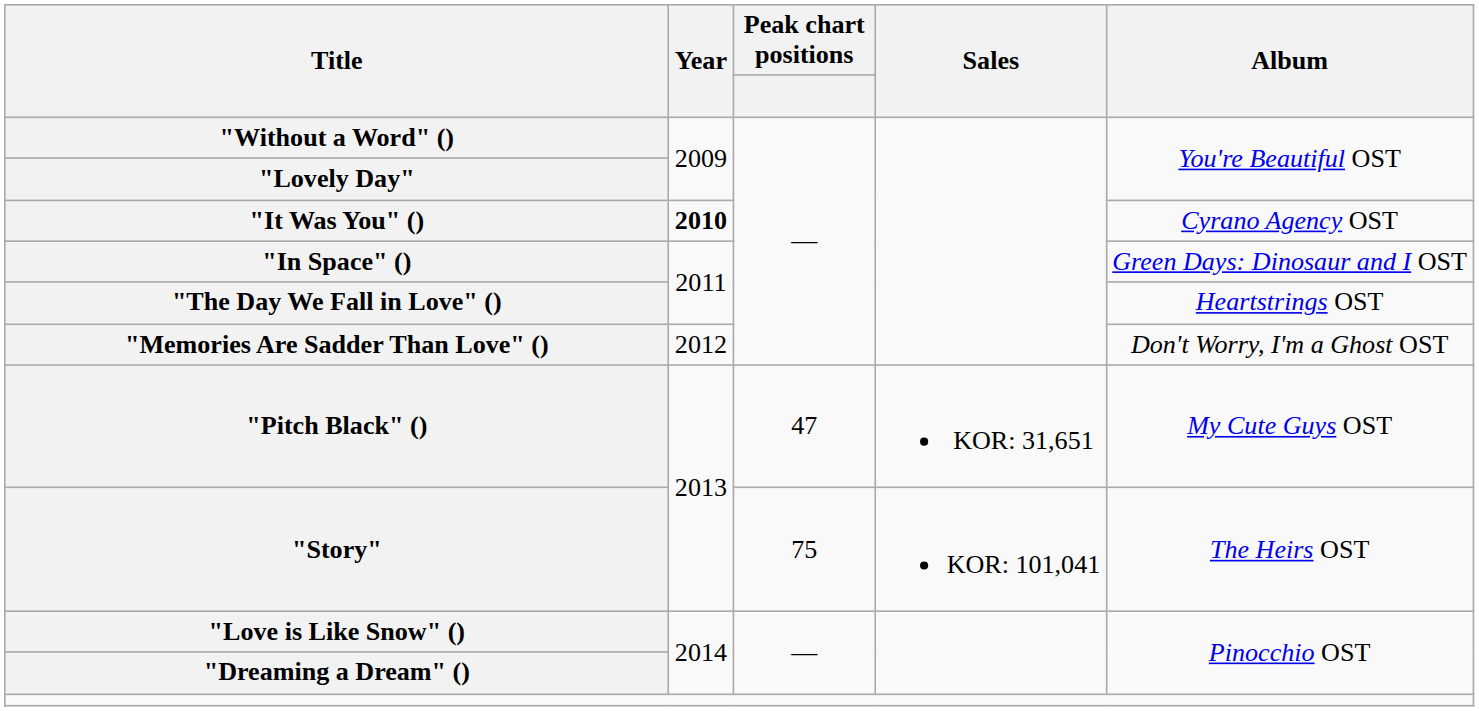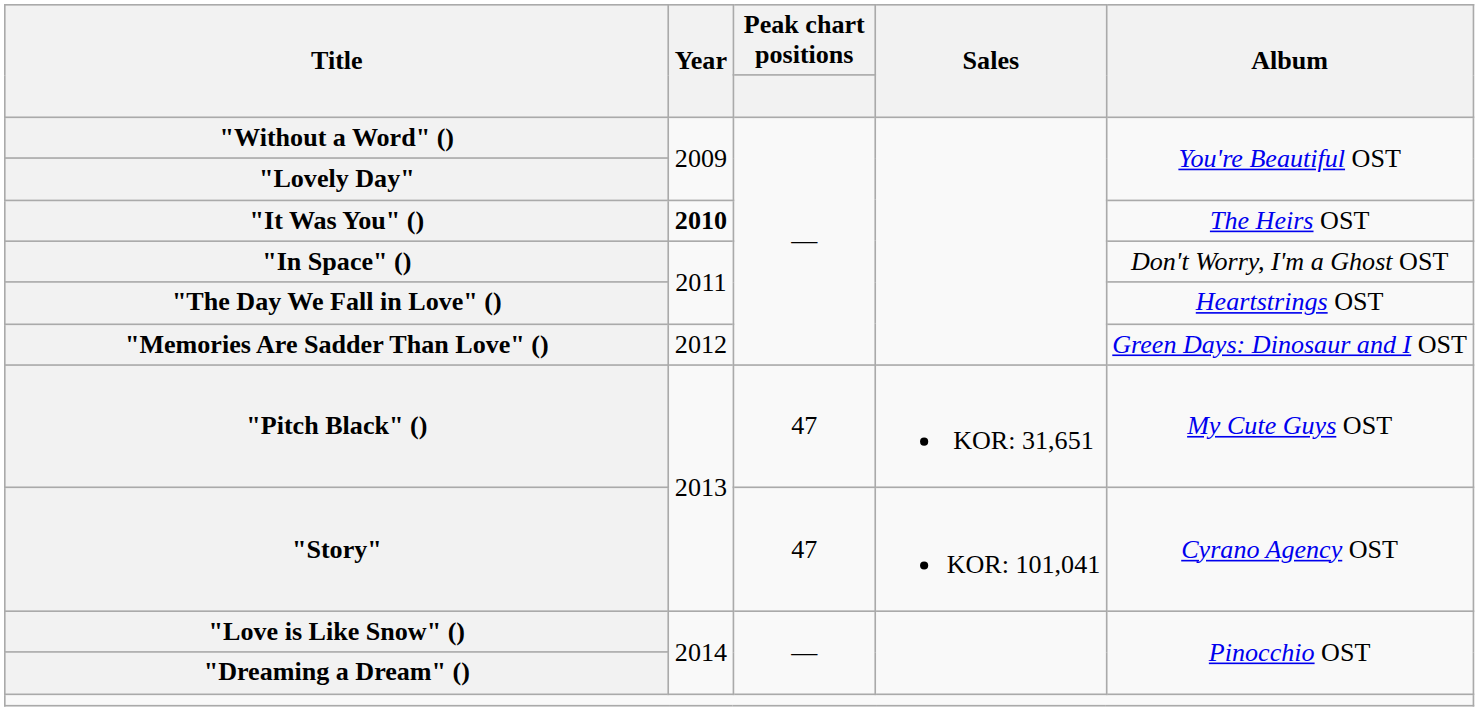"It Was You" () | Album: Cyrano Agency OST -> The Heirs OST
"In Space" () | Album: Green Days: Dinosaur and I OST -> Don't Worry, I'm a Ghost OST
"Memories Are Sadder Than Love" () | Album: Don't Worry, I'm a Ghost OST -> Green Days: Dinosaur and I OST
"Story" | Peak chart positions: 75 -> 47
"Story" | Album: The Heirs OST -> Cyrano Agency OST
